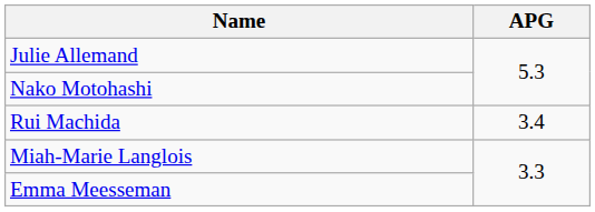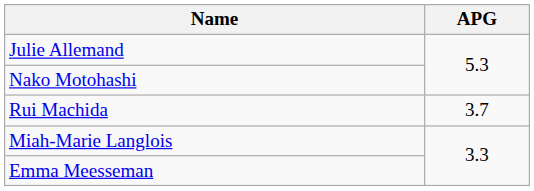Rui Machida | APG: 3.4 -> 3.7
